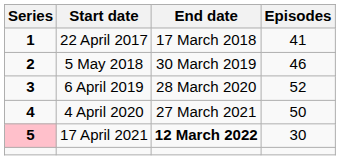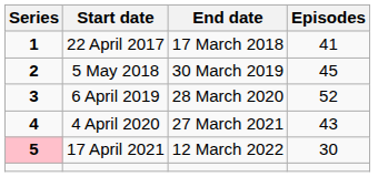5 May 2018 | Episodes: 46 -> 45
4 April 2020 | Episodes: 50 -> 43
17 April 2021 | End date: bold -> normal
